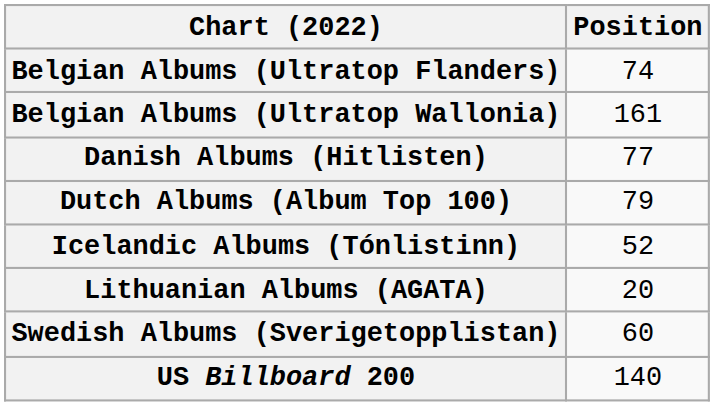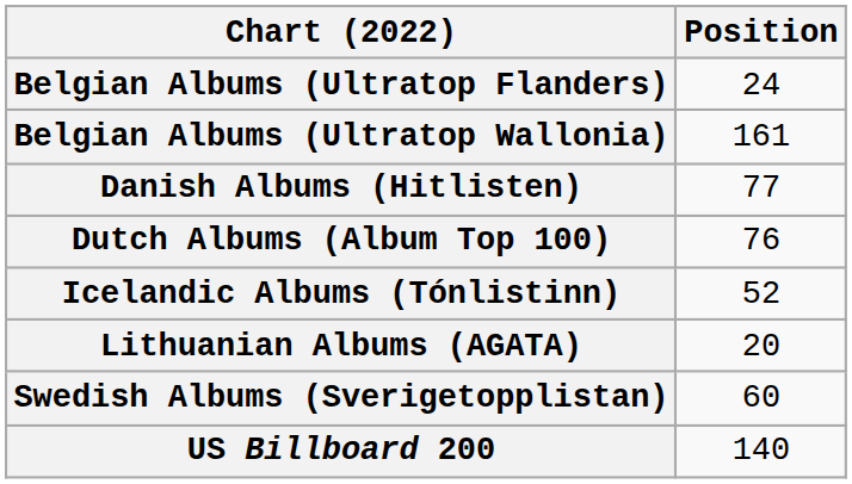Belgian Albums (Ultratop Flanders) | Position: 74 -> 24
Dutch Albums (Album Top 100) | Position: 79 -> 76
